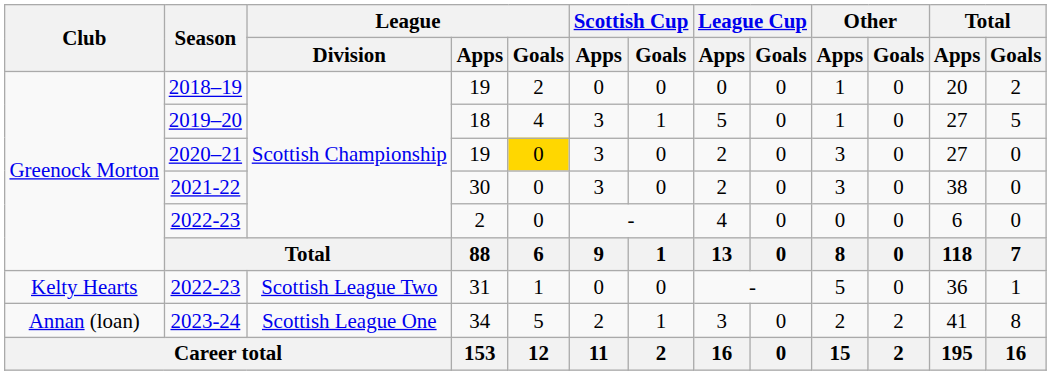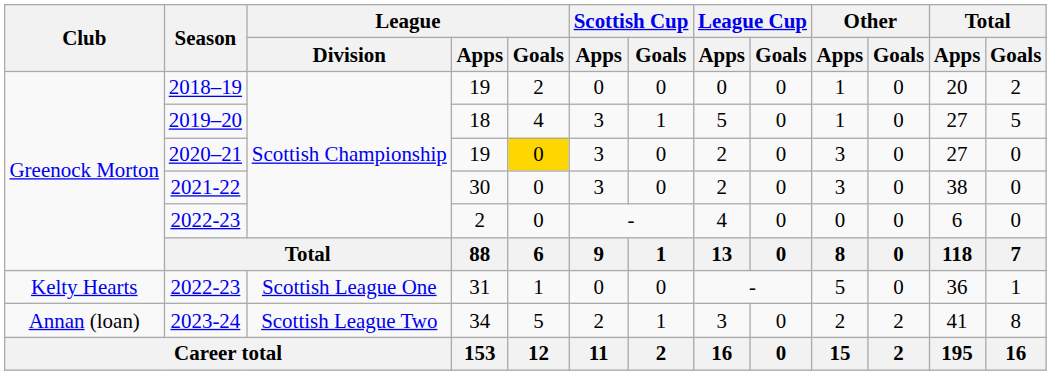2022-23 / 31 | League / Division: Scottish League Two -> Scottish League One
2023-24 | League / Division: Scottish League One -> Scottish League Two
